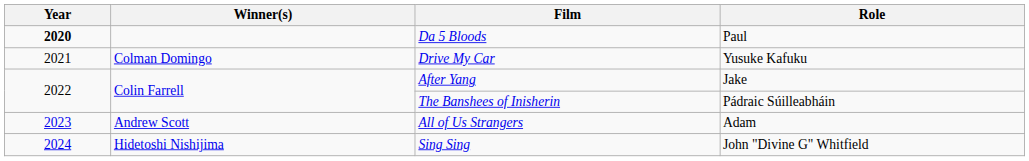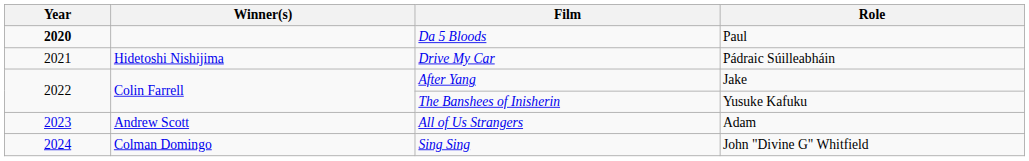Drive My Car | Winner(s): Colman Domingo -> Hidetoshi Nishijima
Drive My Car | Role: Yusuke Kafuku -> Pádraic Súilleabháin
The Banshees of Inisherin | Role: Pádraic Súilleabháin -> Yusuke Kafuku
Sing Sing | Winner(s): Hidetoshi Nishijima -> Colman Domingo
